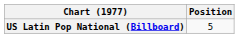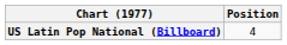US Latin Pop National (Billboard) | Position: 5 -> 4
